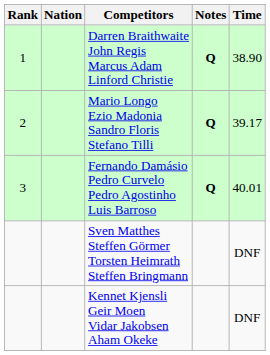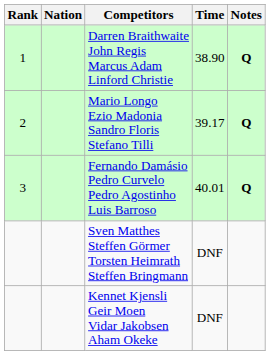columns swapped: Time <-> Notes
